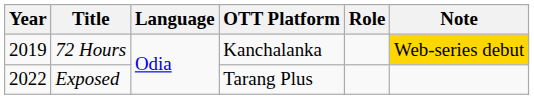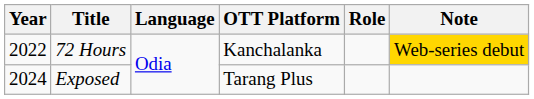72 Hours | Year: 2019 -> 2022
Exposed | Year: 2022 -> 2024
